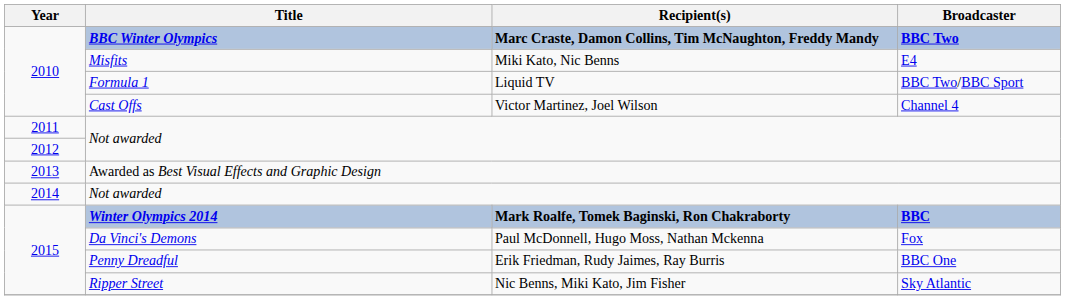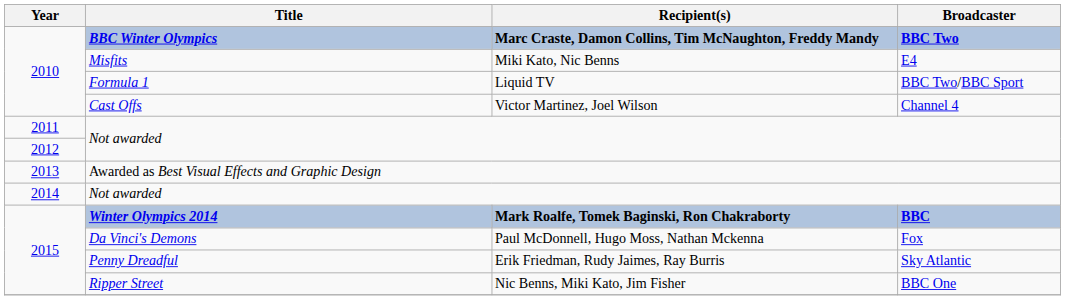Penny Dreadful | Broadcaster: BBC One -> Sky Atlantic
Ripper Street | Broadcaster: Sky Atlantic -> BBC One
